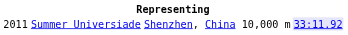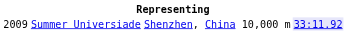Summer Universiade | column 1: 2011 -> 2009
